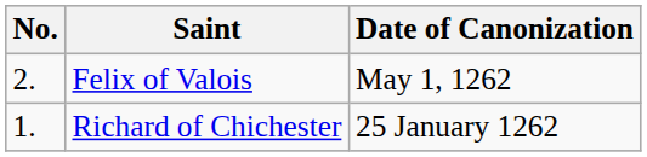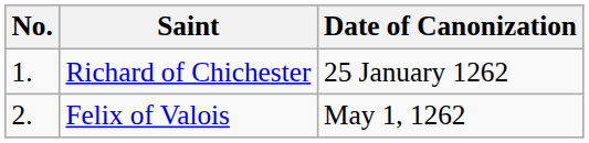rows swapped: Richard of Chichester <-> Felix of Valois
